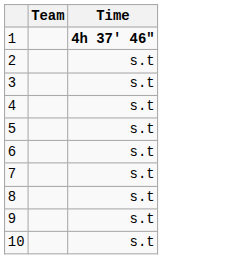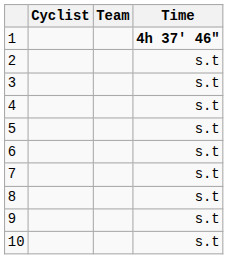+ column: Cyclist
